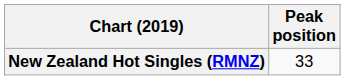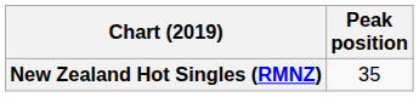New Zealand Hot Singles (RMNZ) | Peak position: 33 -> 35
